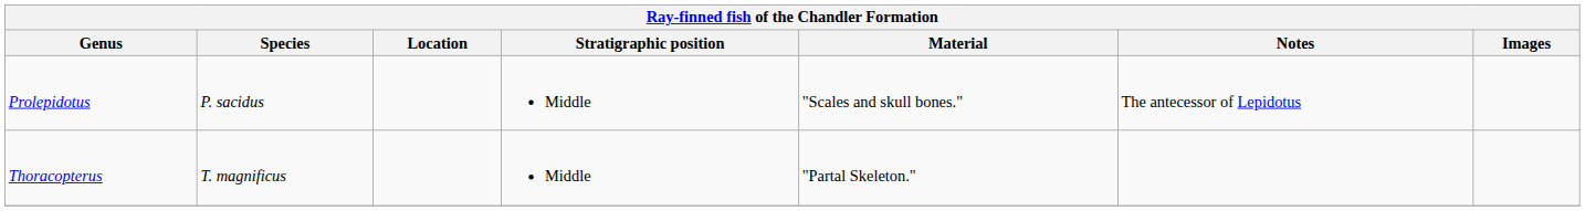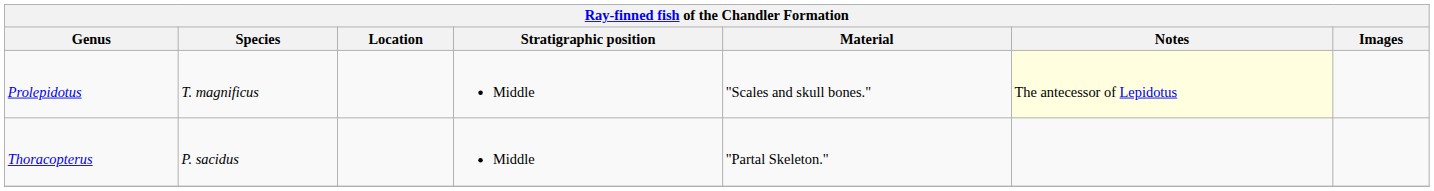Prolepidotus | Species: P. sacidus -> T. magnificus
Prolepidotus | Notes: no background -> lightyellow background
Thoracopterus | Species: T. magnificus -> P. sacidus
